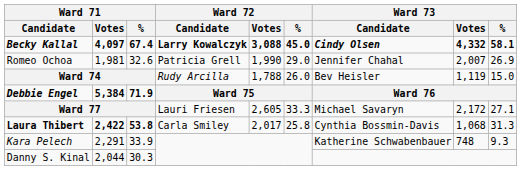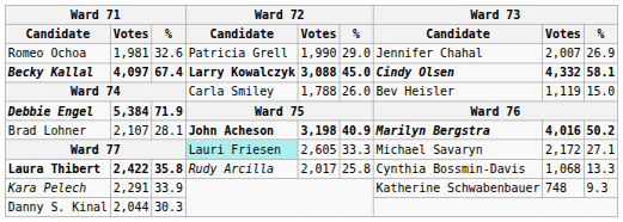rows swapped: Becky Kallal <-> Romeo Ochoa
Ward 74 | Ward 72 / Candidate: Rudy Arcilla -> Carla Smiley
+ row: Brad Lohner | 2,107 | 28.1 | John Acheson | 3,198 | 40.9 | Marilyn Bergstra | 4,016 | 50.2
Ward 77 | Ward 72 / Candidate: no background -> paleturquoise background
Laura Thibert | Ward 71 / %: 53.8 -> 35.8
Laura Thibert | Ward 72 / Candidate: Carla Smiley -> Rudy Arcilla
Laura Thibert | Ward 73 / %: 31.3 -> 13.3
